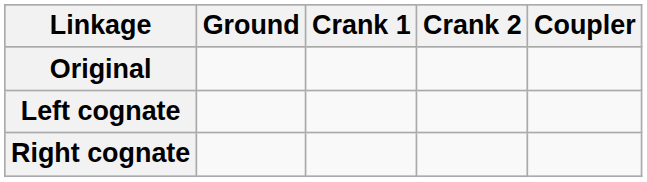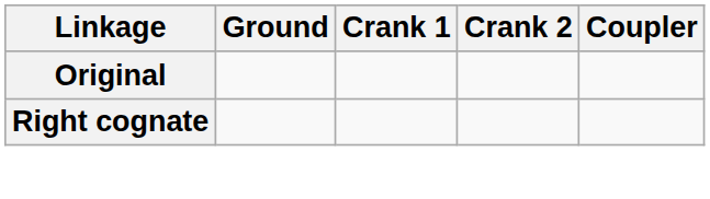- row: Left cognate
